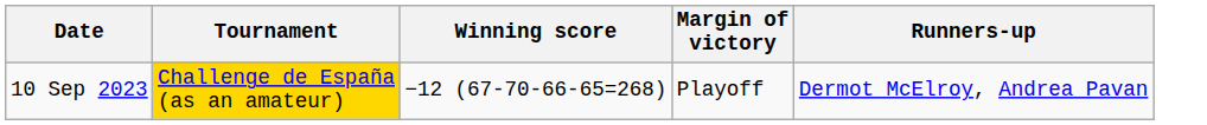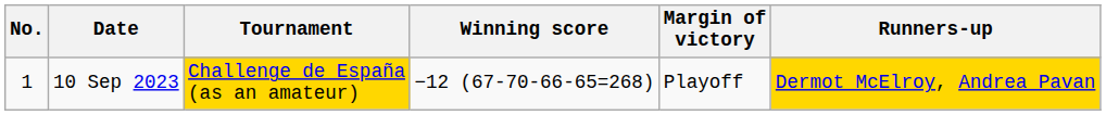+ column: No. | 1
10 Sep 2023 | Runners-up: no background -> gold background
